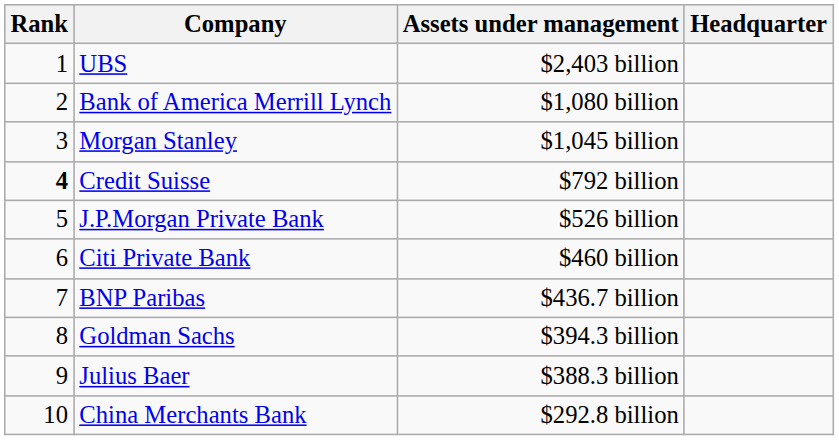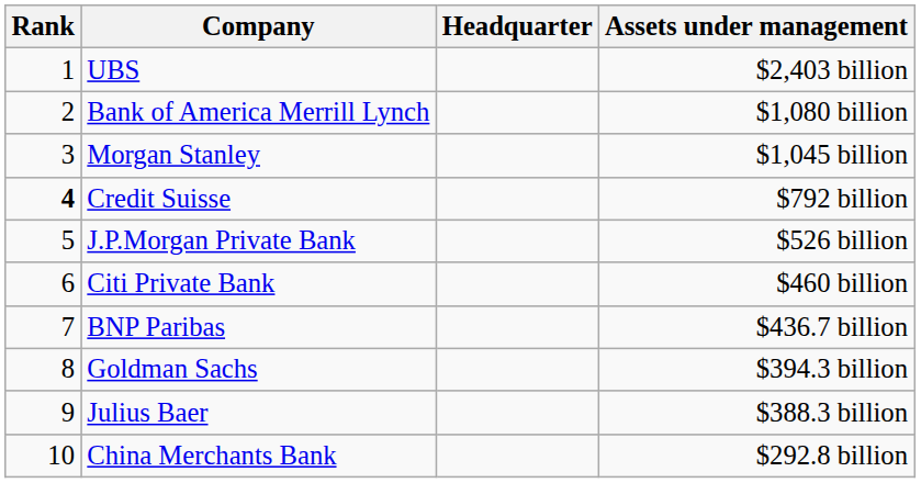columns swapped: Headquarter <-> Assets under management
